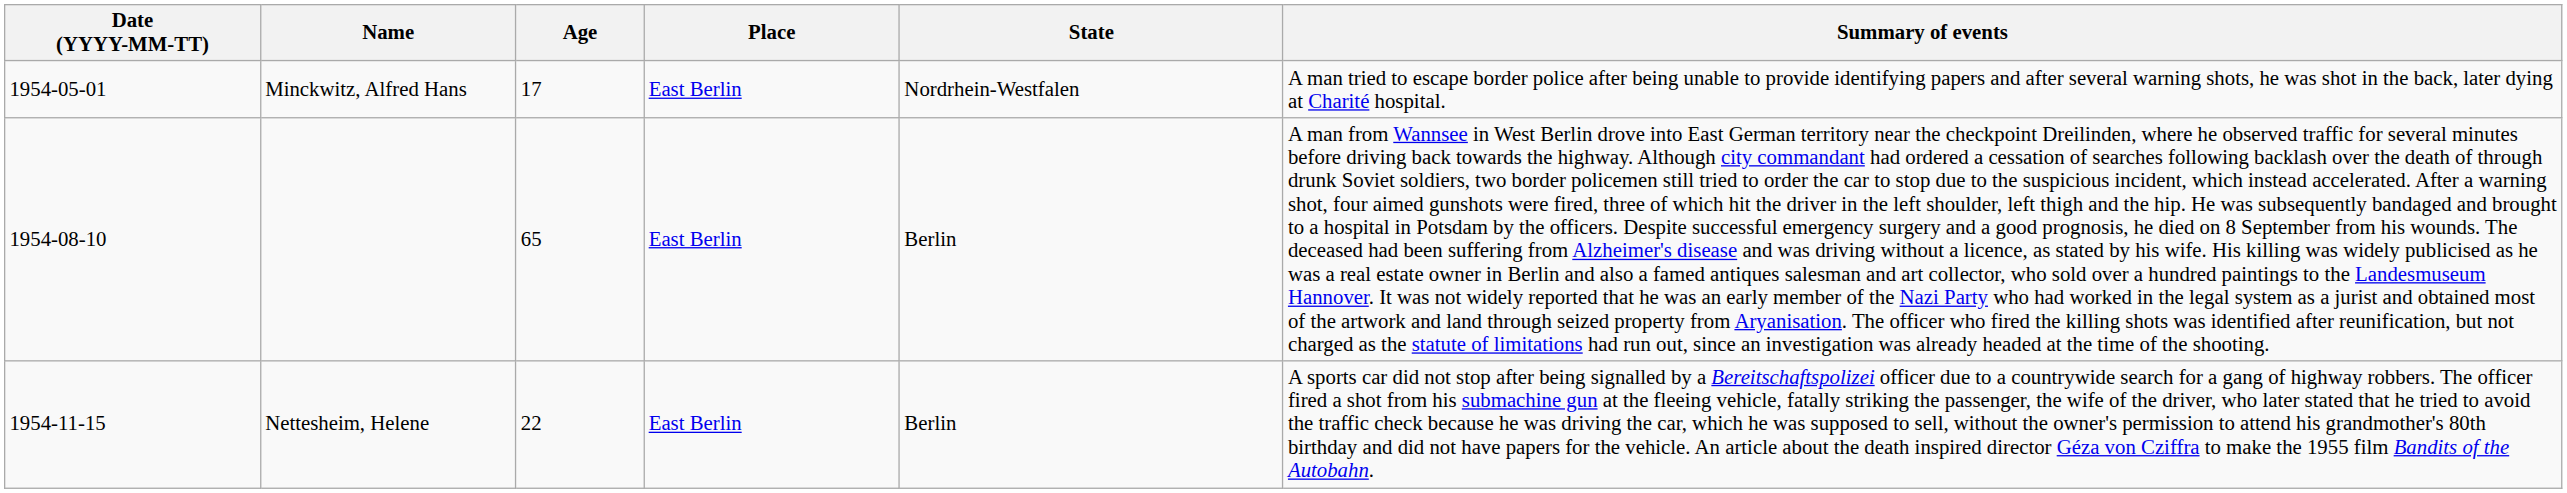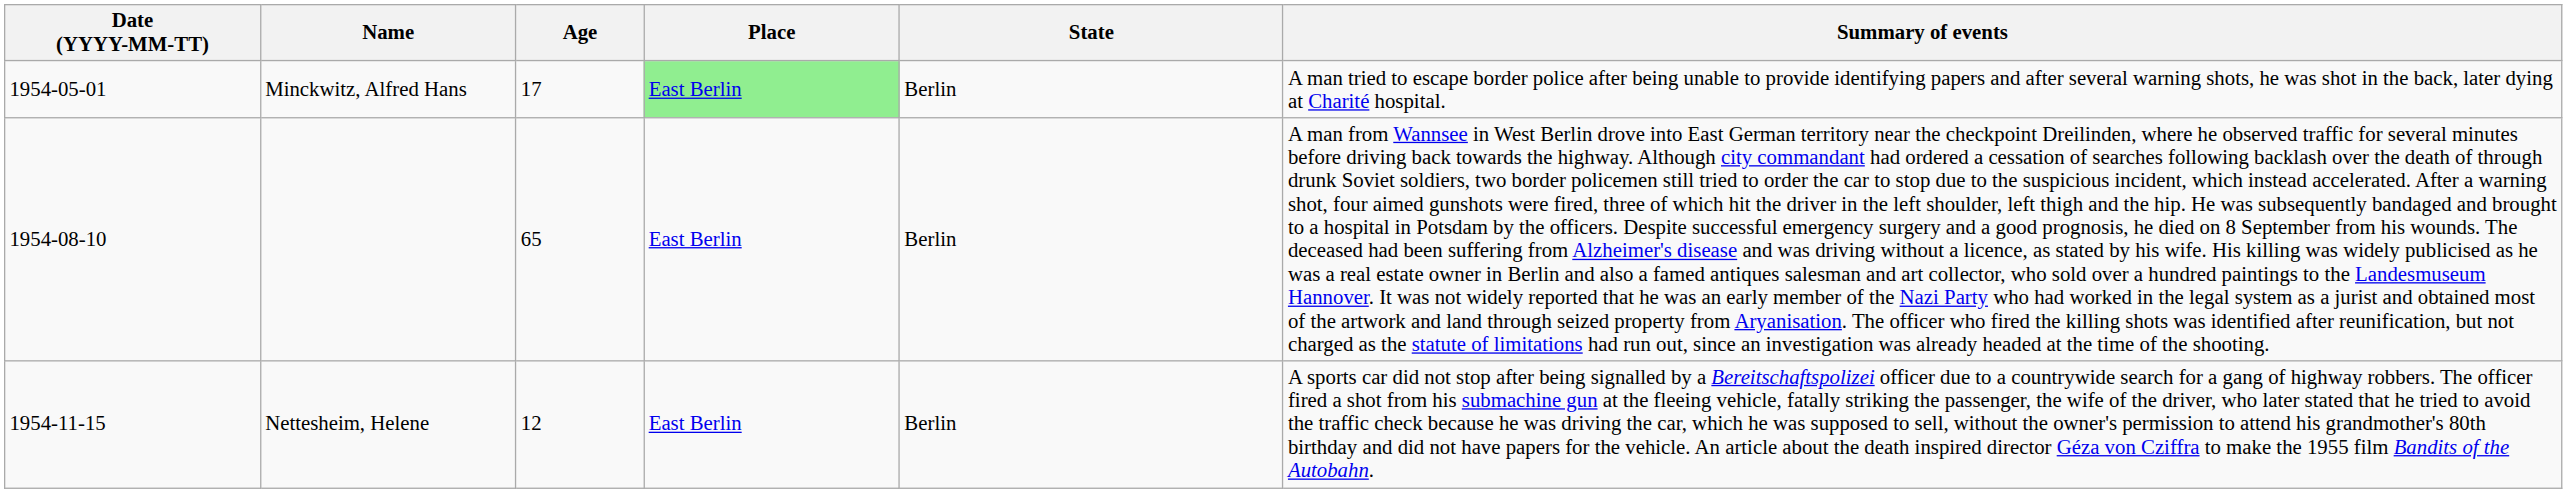Minckwitz, Alfred Hans | Place: no background -> lightgreen background
Minckwitz, Alfred Hans | State: Nordrhein-Westfalen -> Berlin
Nettesheim, Helene | Age: 22 -> 12
